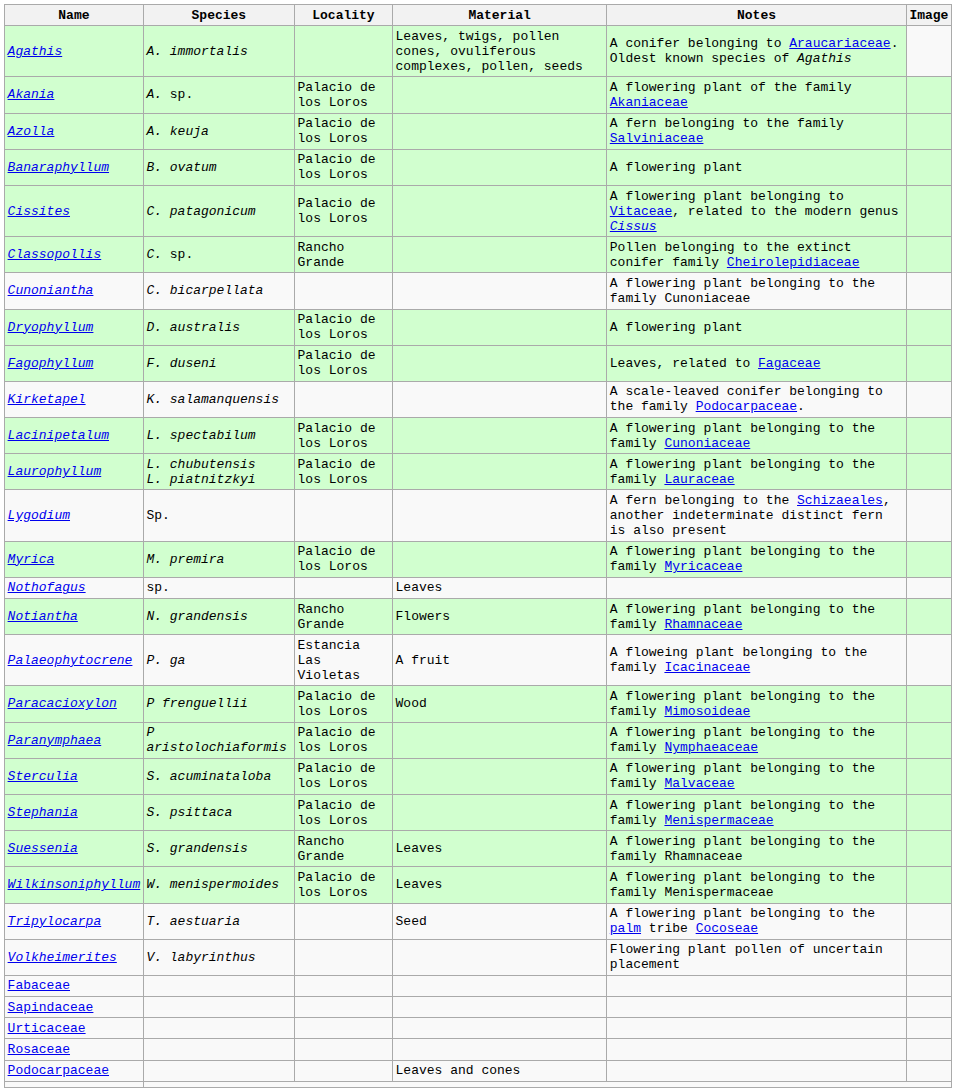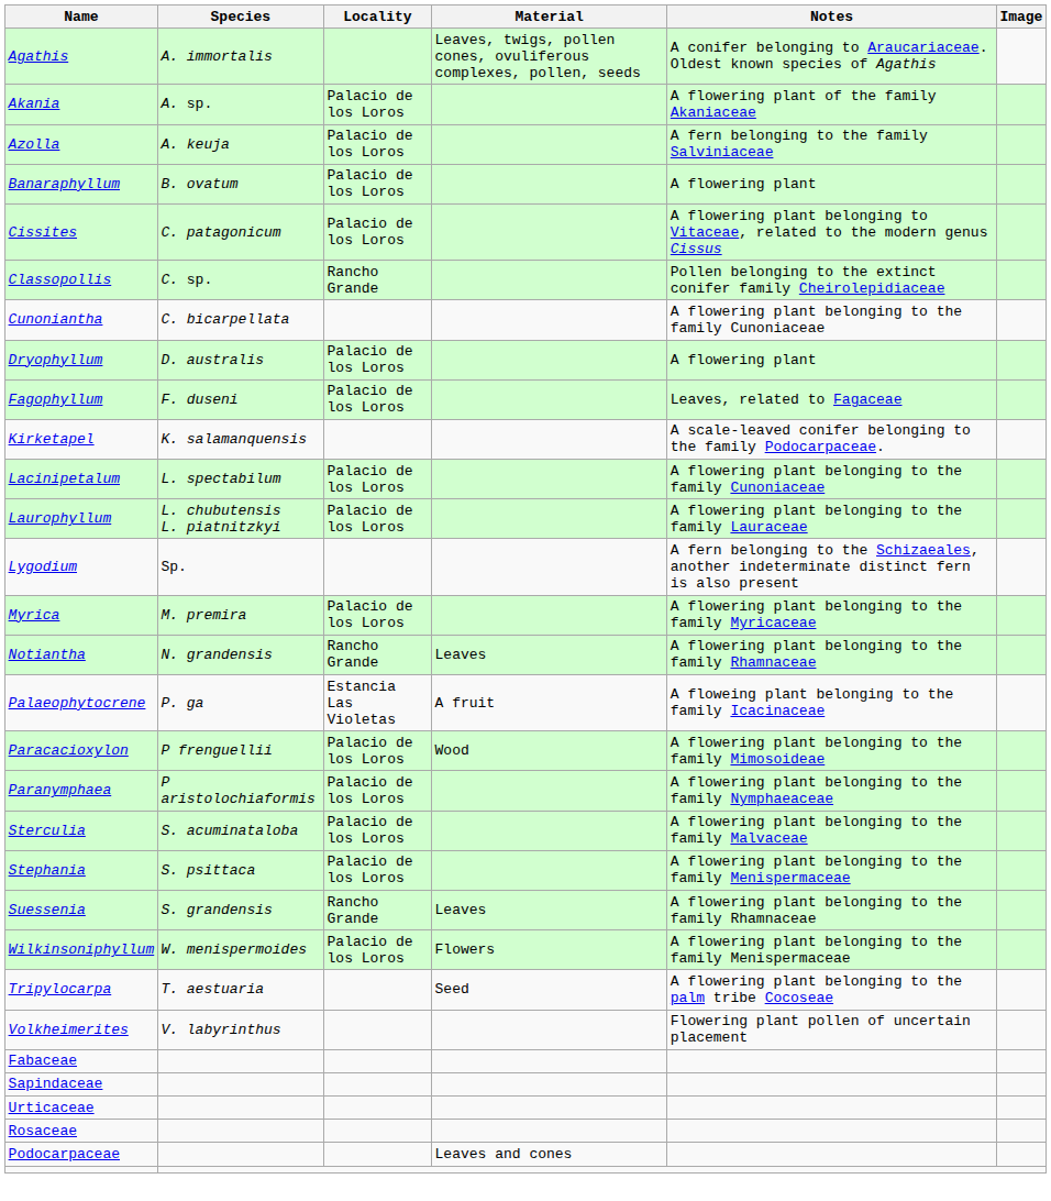- row: Nothofagus | sp. | Leaves
Notiantha | Material: Flowers -> Leaves
Wilkinsoniphyllum | Material: Leaves -> Flowers
